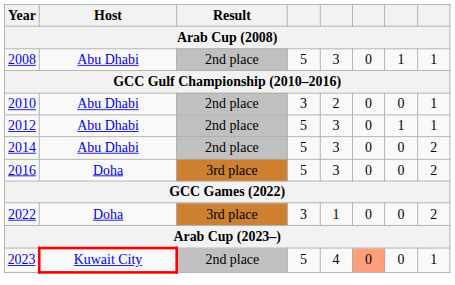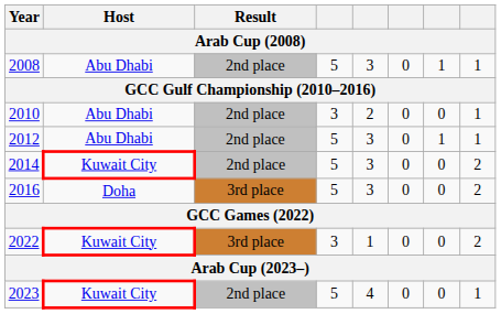2014 | Host: Abu Dhabi -> Kuwait City
2022 | Host: Doha -> Kuwait City
2023 | column 6: lightsalmon background -> no background
